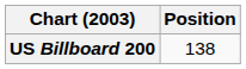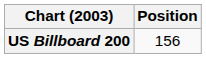US Billboard 200 | Position: 138 -> 156
